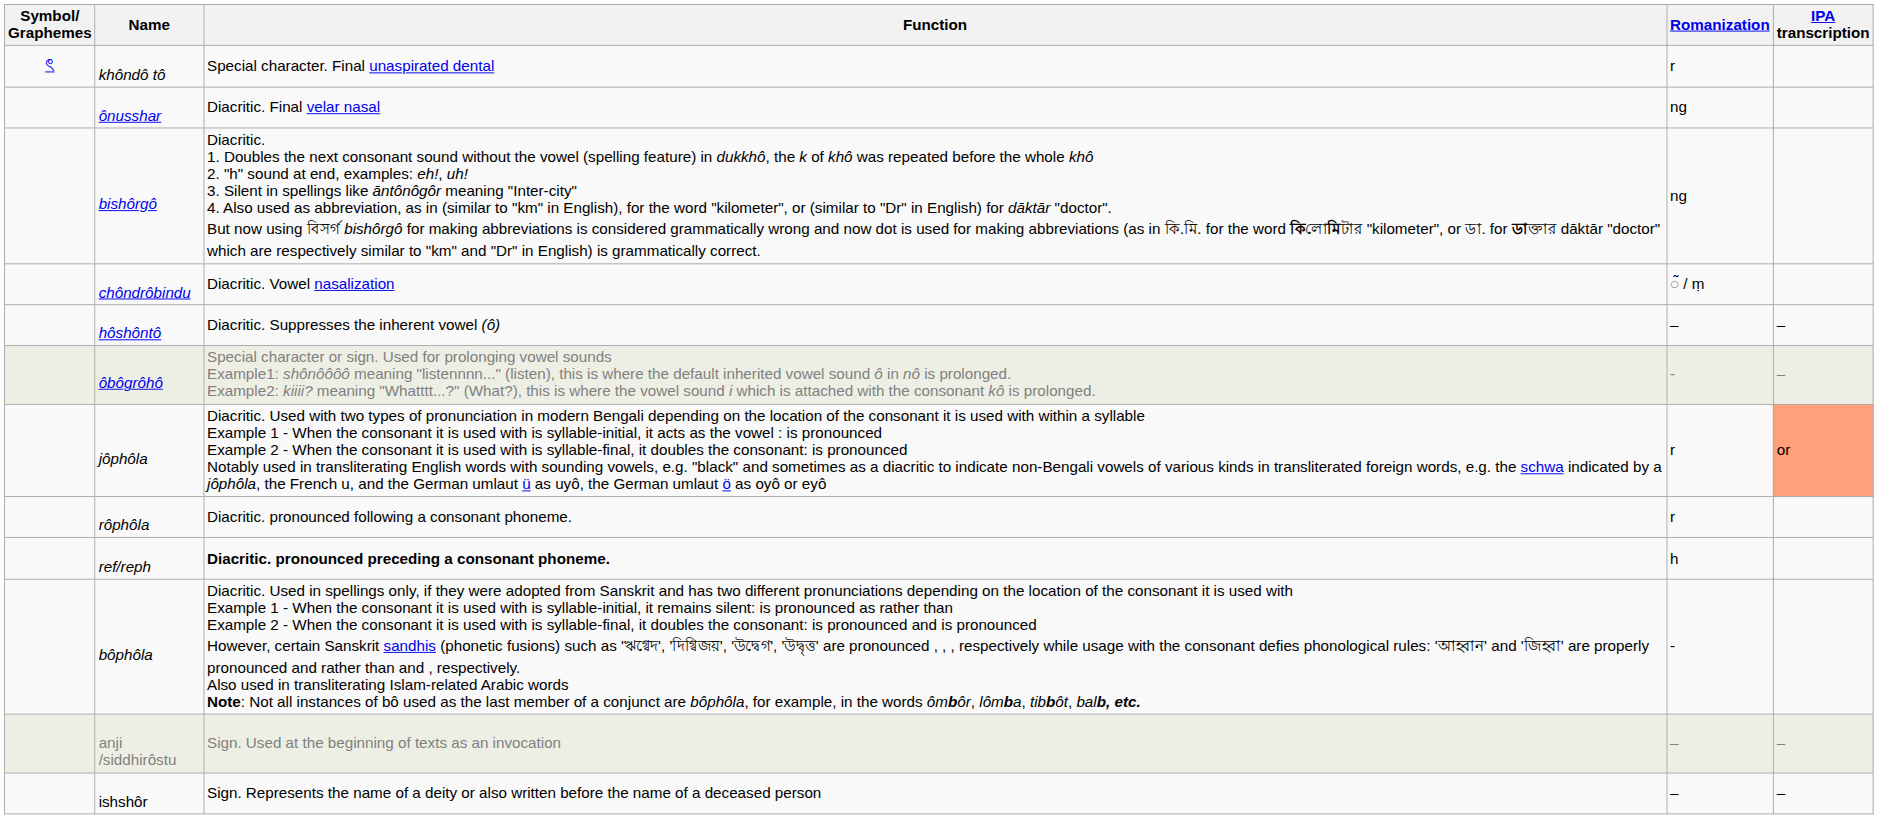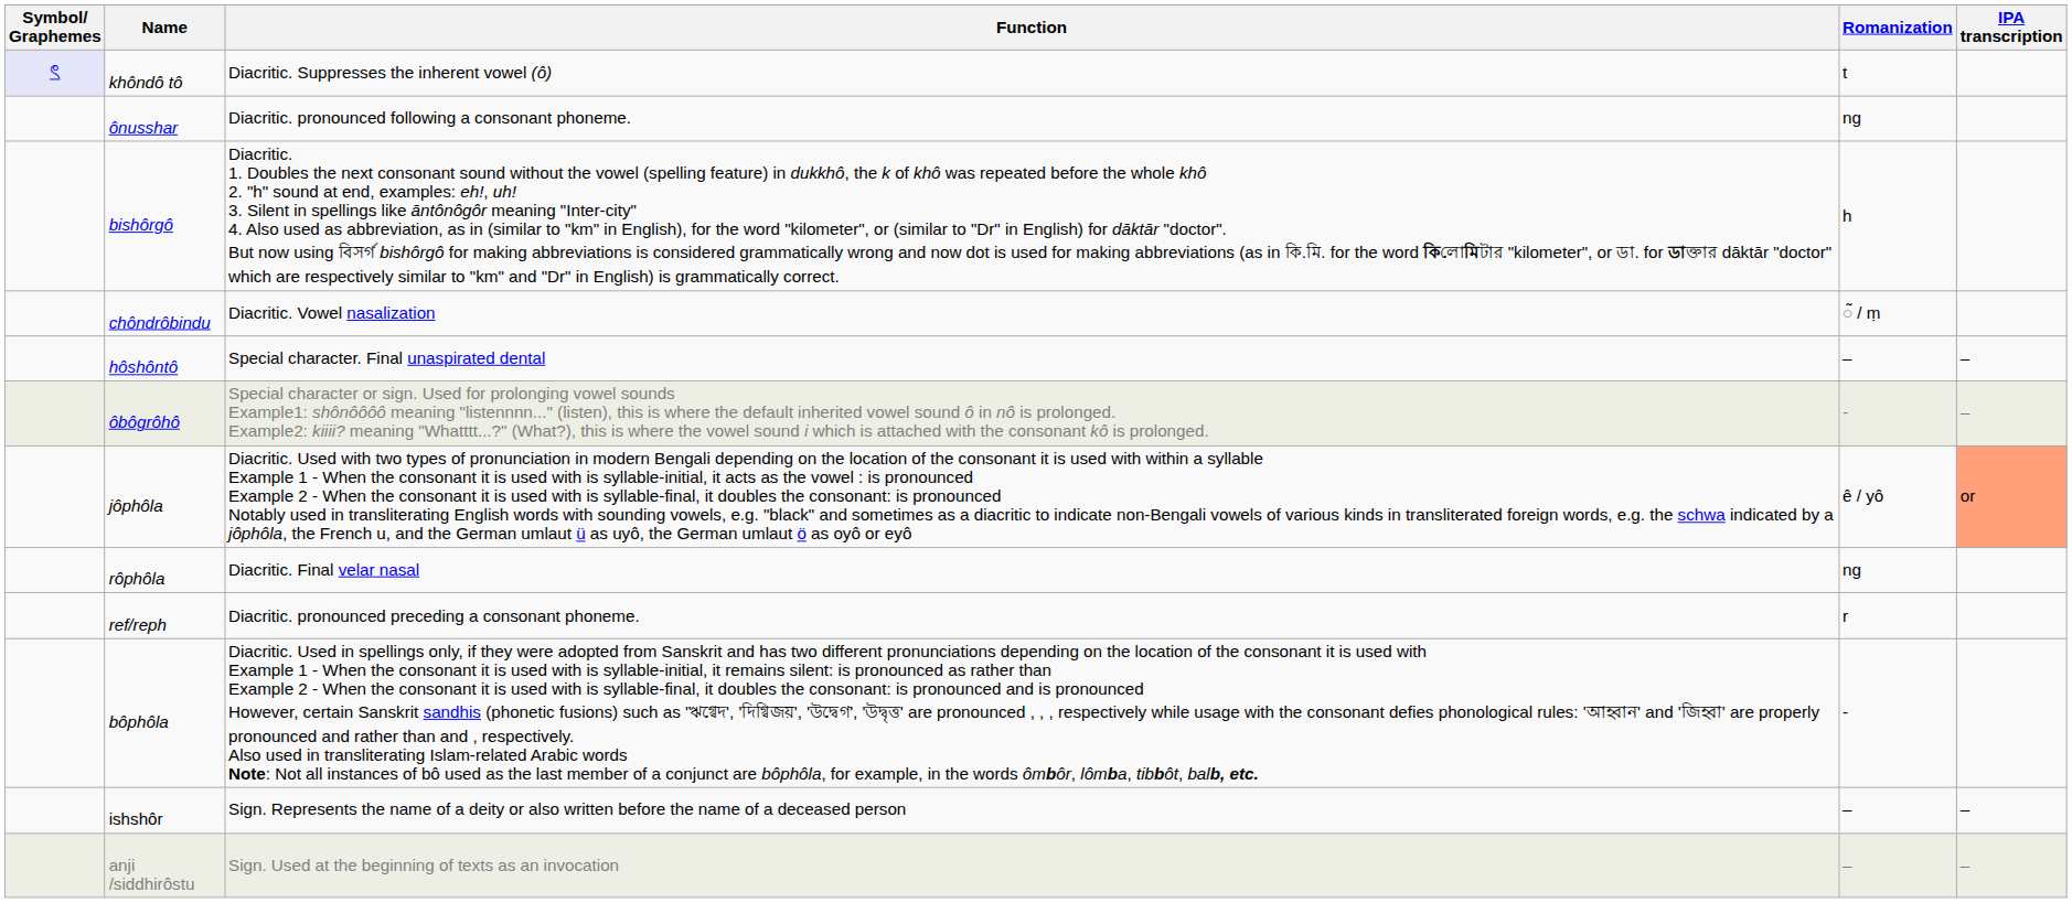khôndô tô | Symbol/ Graphemes: no background -> lavender background
khôndô tô | Function: Special character. Final unaspirated dental -> Diacritic. Suppresses the inherent vowel (ô)
khôndô tô | Romanization: r -> t
ônusshar | Function: Diacritic. Final velar nasal -> Diacritic. pronounced following a consonant phoneme.
bishôrgô | Romanization: ng -> h
hôshôntô | Function: Diacritic. Suppresses the inherent vowel (ô) -> Special character. Final unaspirated dental
jôphôla | Romanization: r -> ê / yô
rôphôla | Function: Diacritic. pronounced following a consonant phoneme. -> Diacritic. Final velar nasal
rôphôla | Romanization: r -> ng
ref/reph | Function: bold -> normal
ref/reph | Romanization: h -> r
rows swapped: ishshôr <-> anji /siddhirôstu
